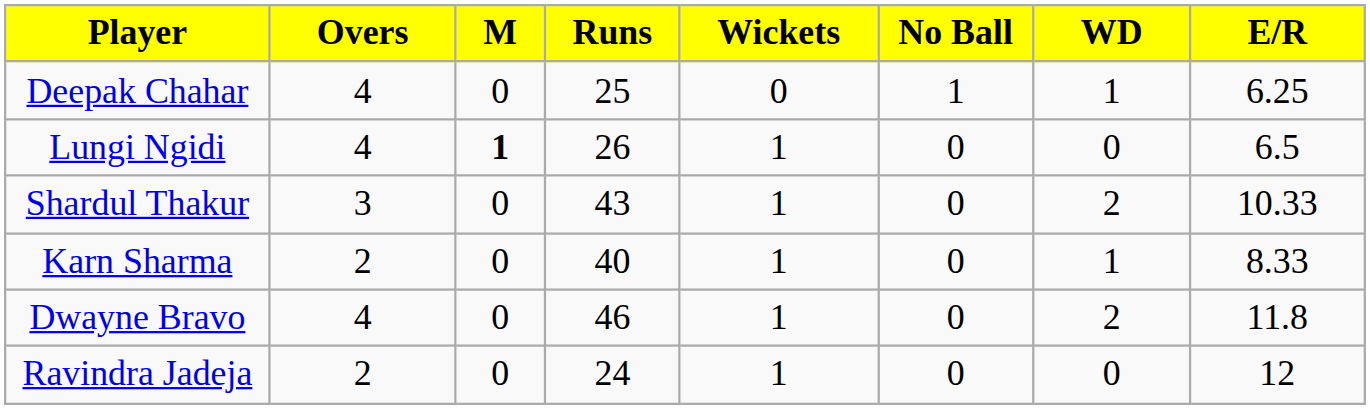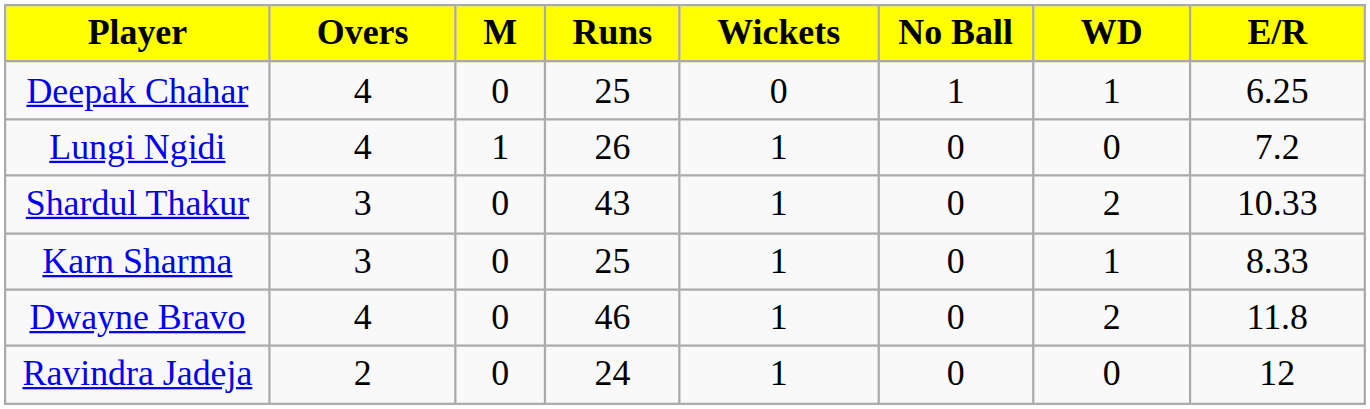Lungi Ngidi | M: bold -> normal
Lungi Ngidi | E/R: 6.5 -> 7.2
Karn Sharma | Overs: 2 -> 3
Karn Sharma | Runs: 40 -> 25
